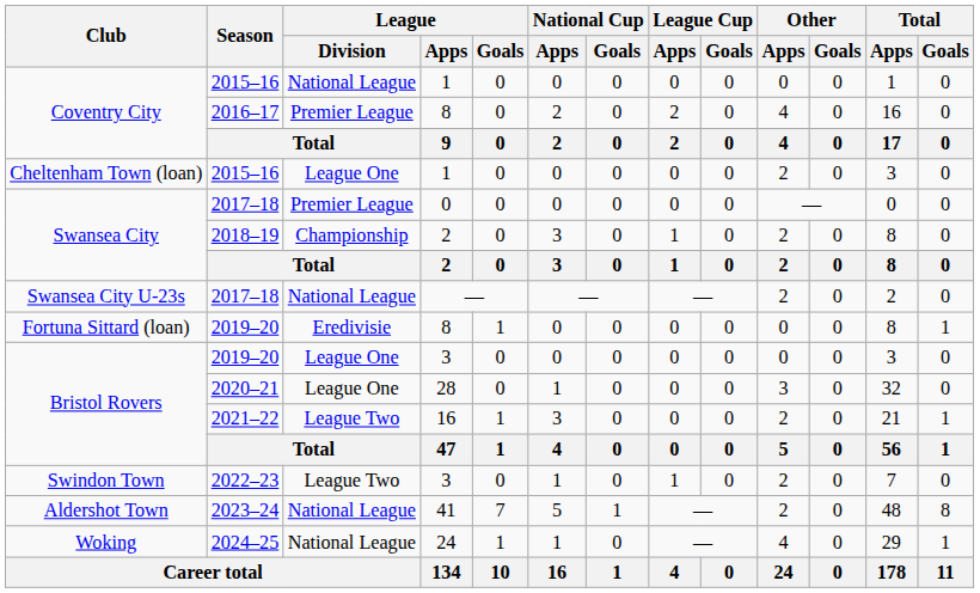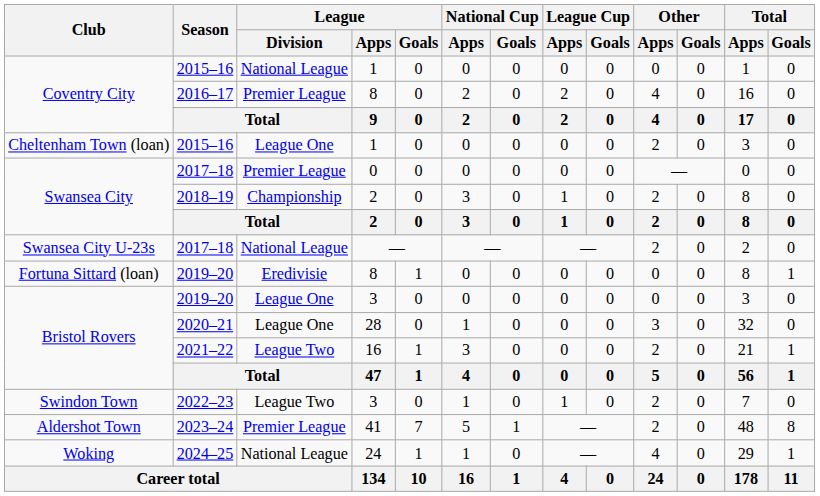2023–24 | League / Division: National League -> Premier League
